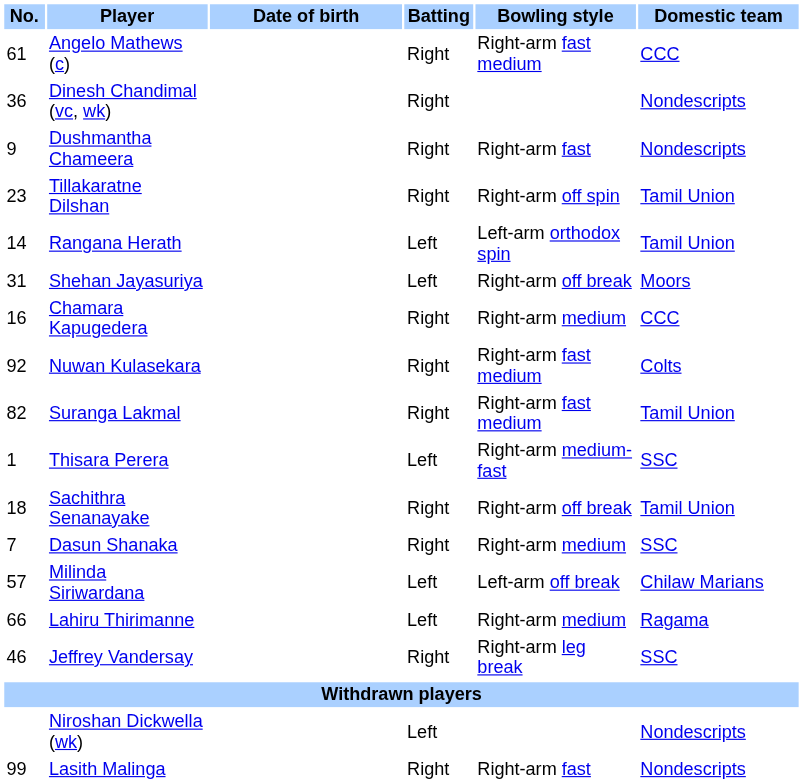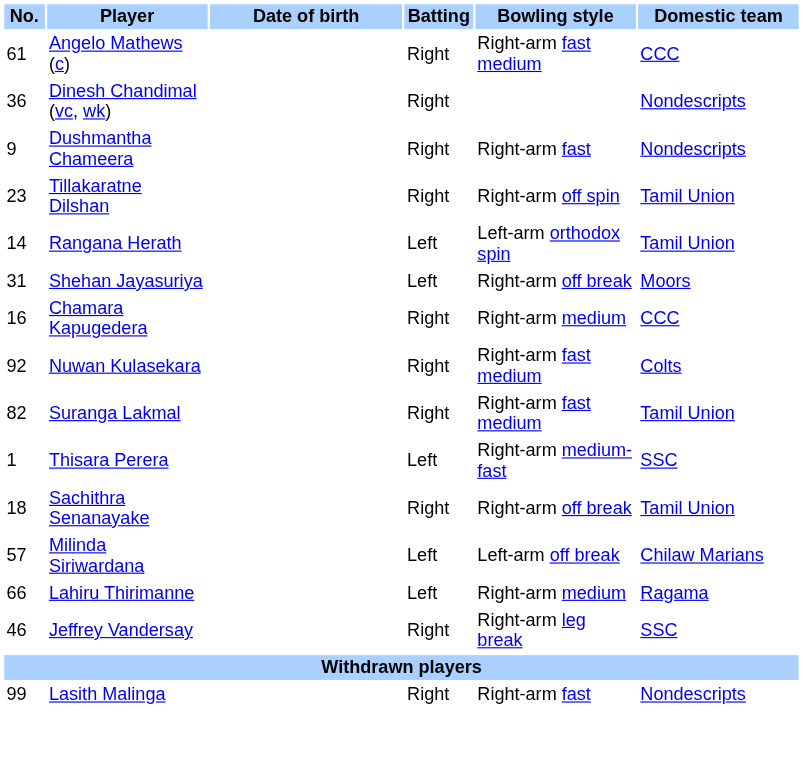- row: 7 | Dasun Shanaka | Right | Right-arm medium | SSC
- row: Niroshan Dickwella (wk) | Left | Nondescripts
